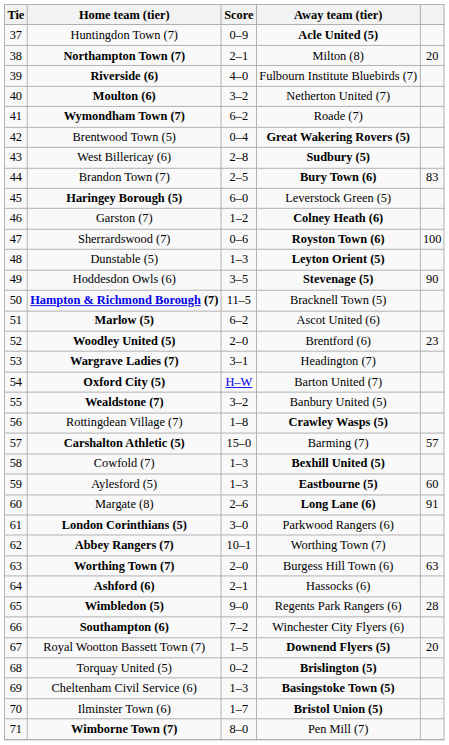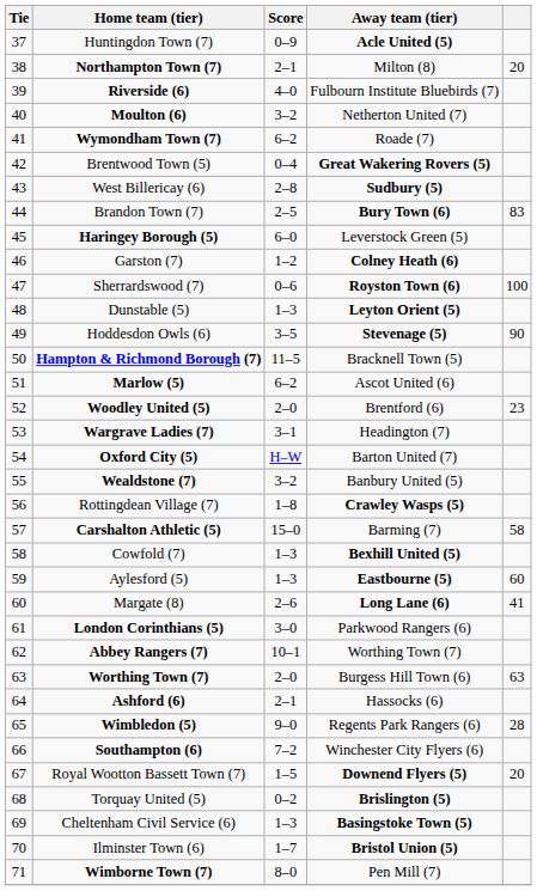Carshalton Athletic (5) | column 5: 57 -> 58
Margate (8) | column 5: 91 -> 41
